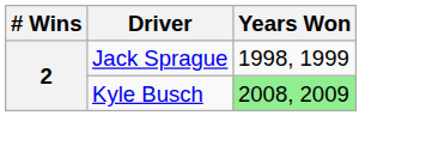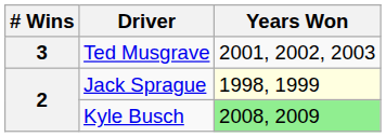+ row: 3 | Ted Musgrave | 2001, 2002, 2003
Jack Sprague | Years Won: no background -> lightyellow background
